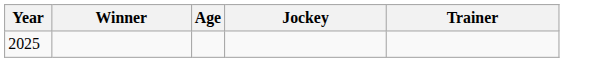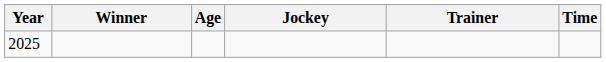+ column: Time
